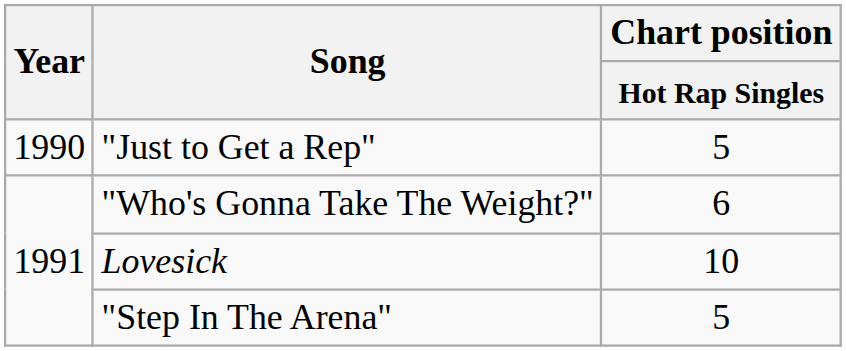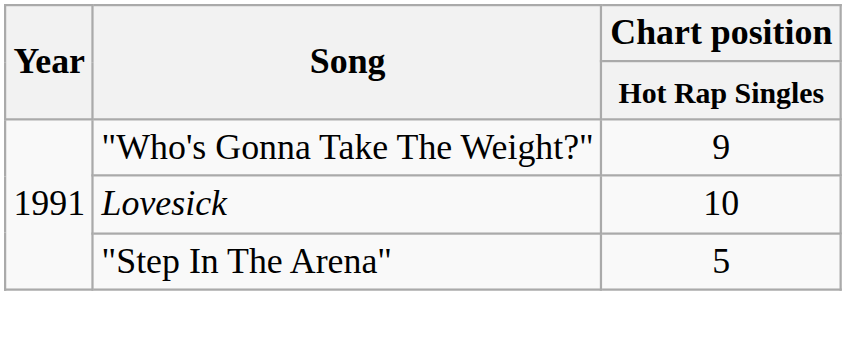- row: 1990 | "Just to Get a Rep" | 5
"Who's Gonna Take The Weight?" | Chart position / Hot Rap Singles: 6 -> 9
